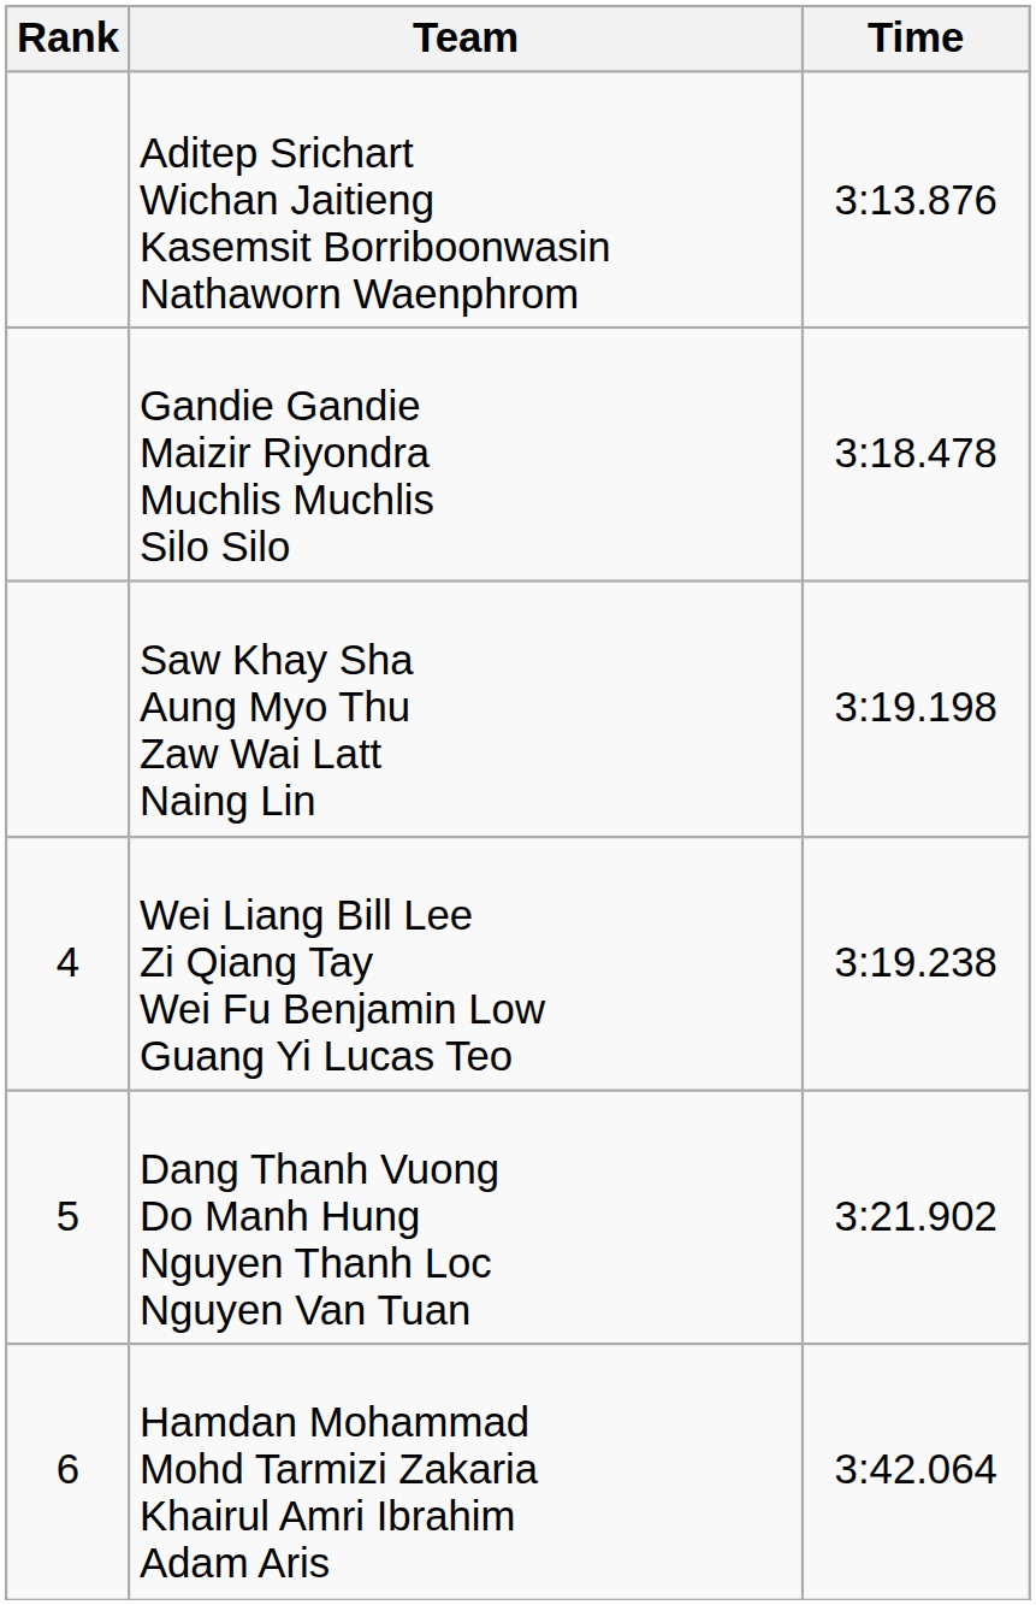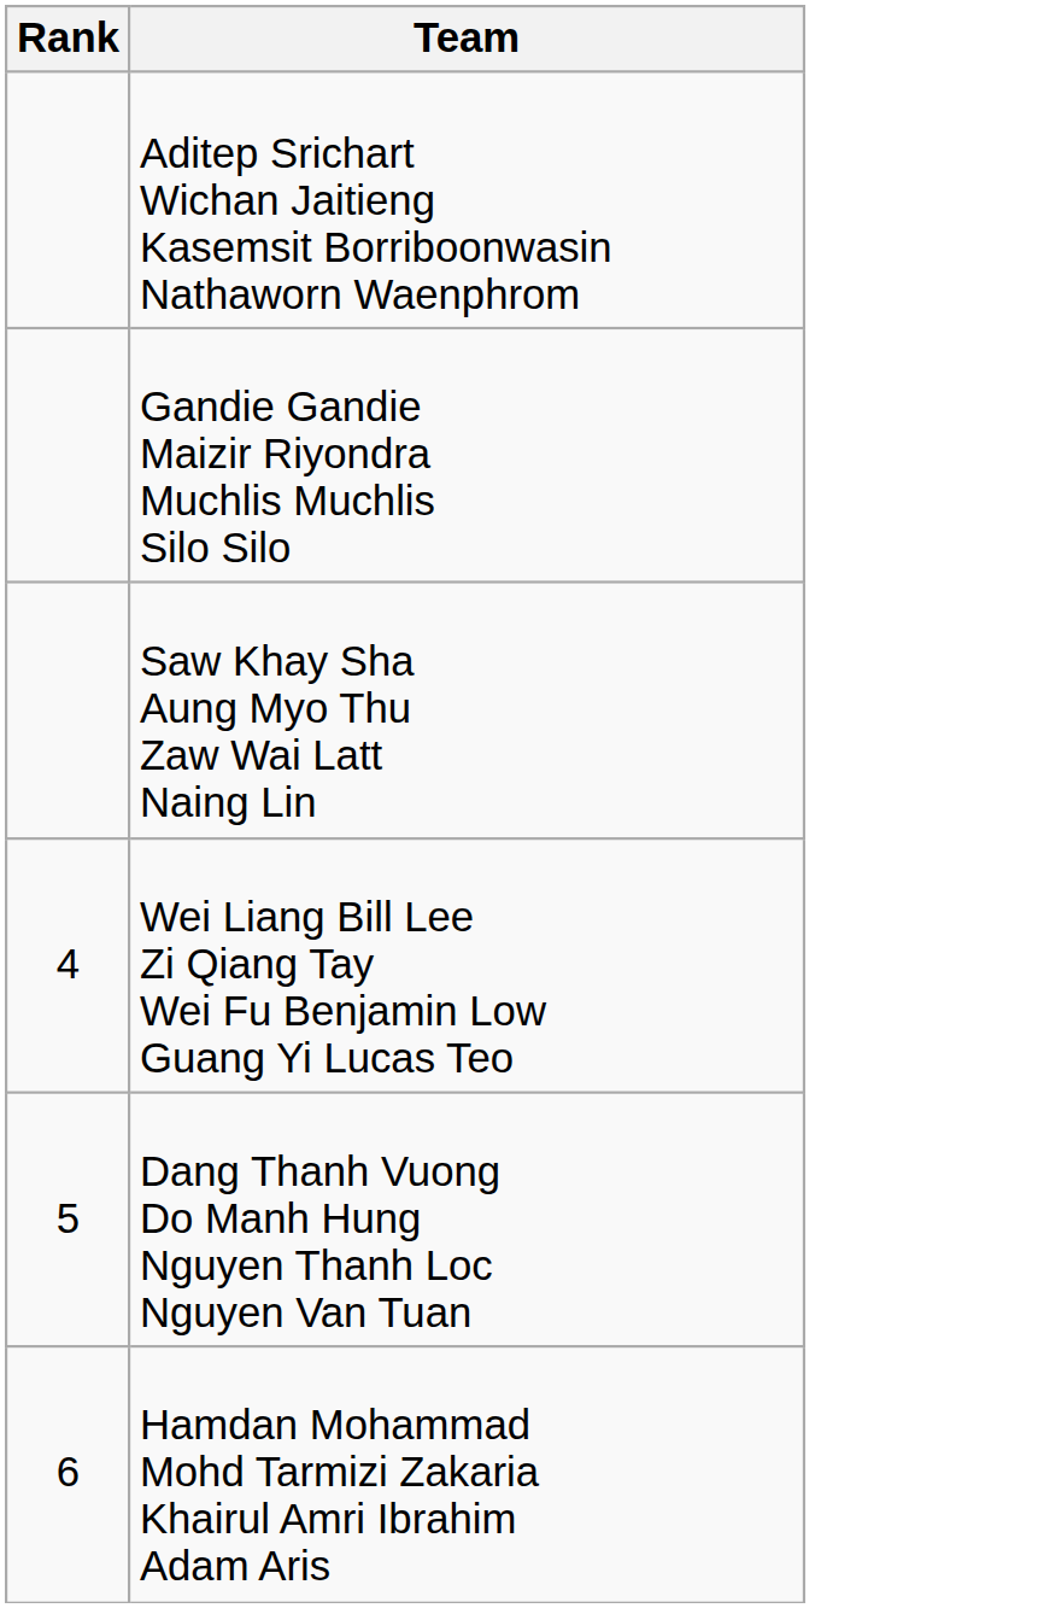- column: Time | 3:13.876 | 3:18.478 | 3:19.198 | 3:19.238 | 3:21.902 | 3:42.064
